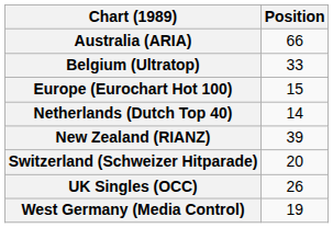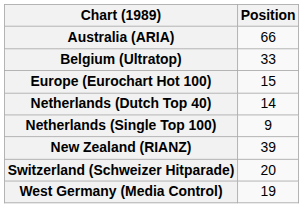+ row: Netherlands (Single Top 100) | 9
- row: UK Singles (OCC) | 26
